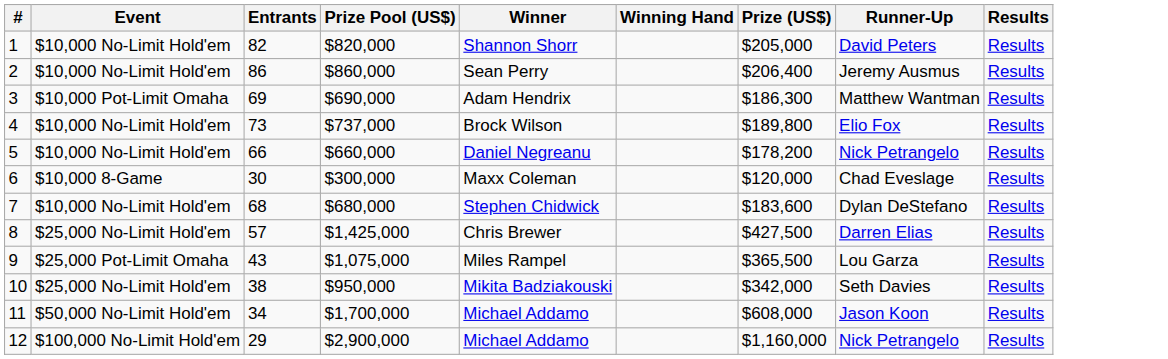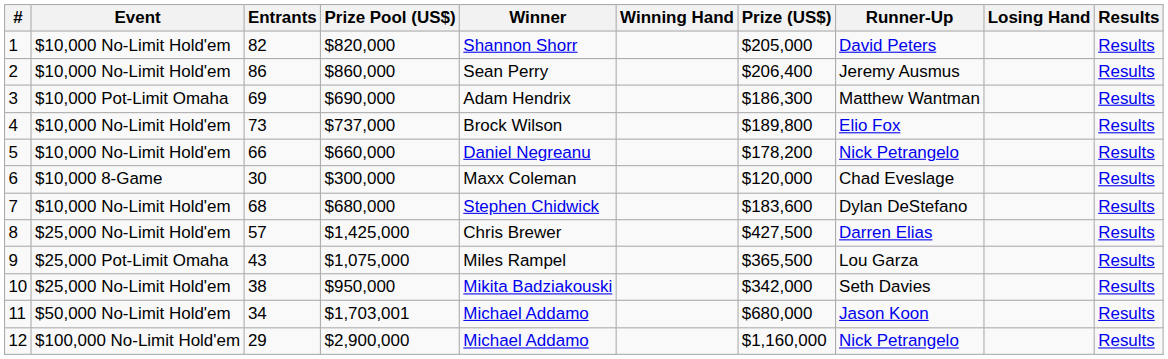+ column: Losing Hand
11 | Prize Pool (US$): $1,700,000 -> $1,703,001
11 | Prize (US$): $608,000 -> $680,000
